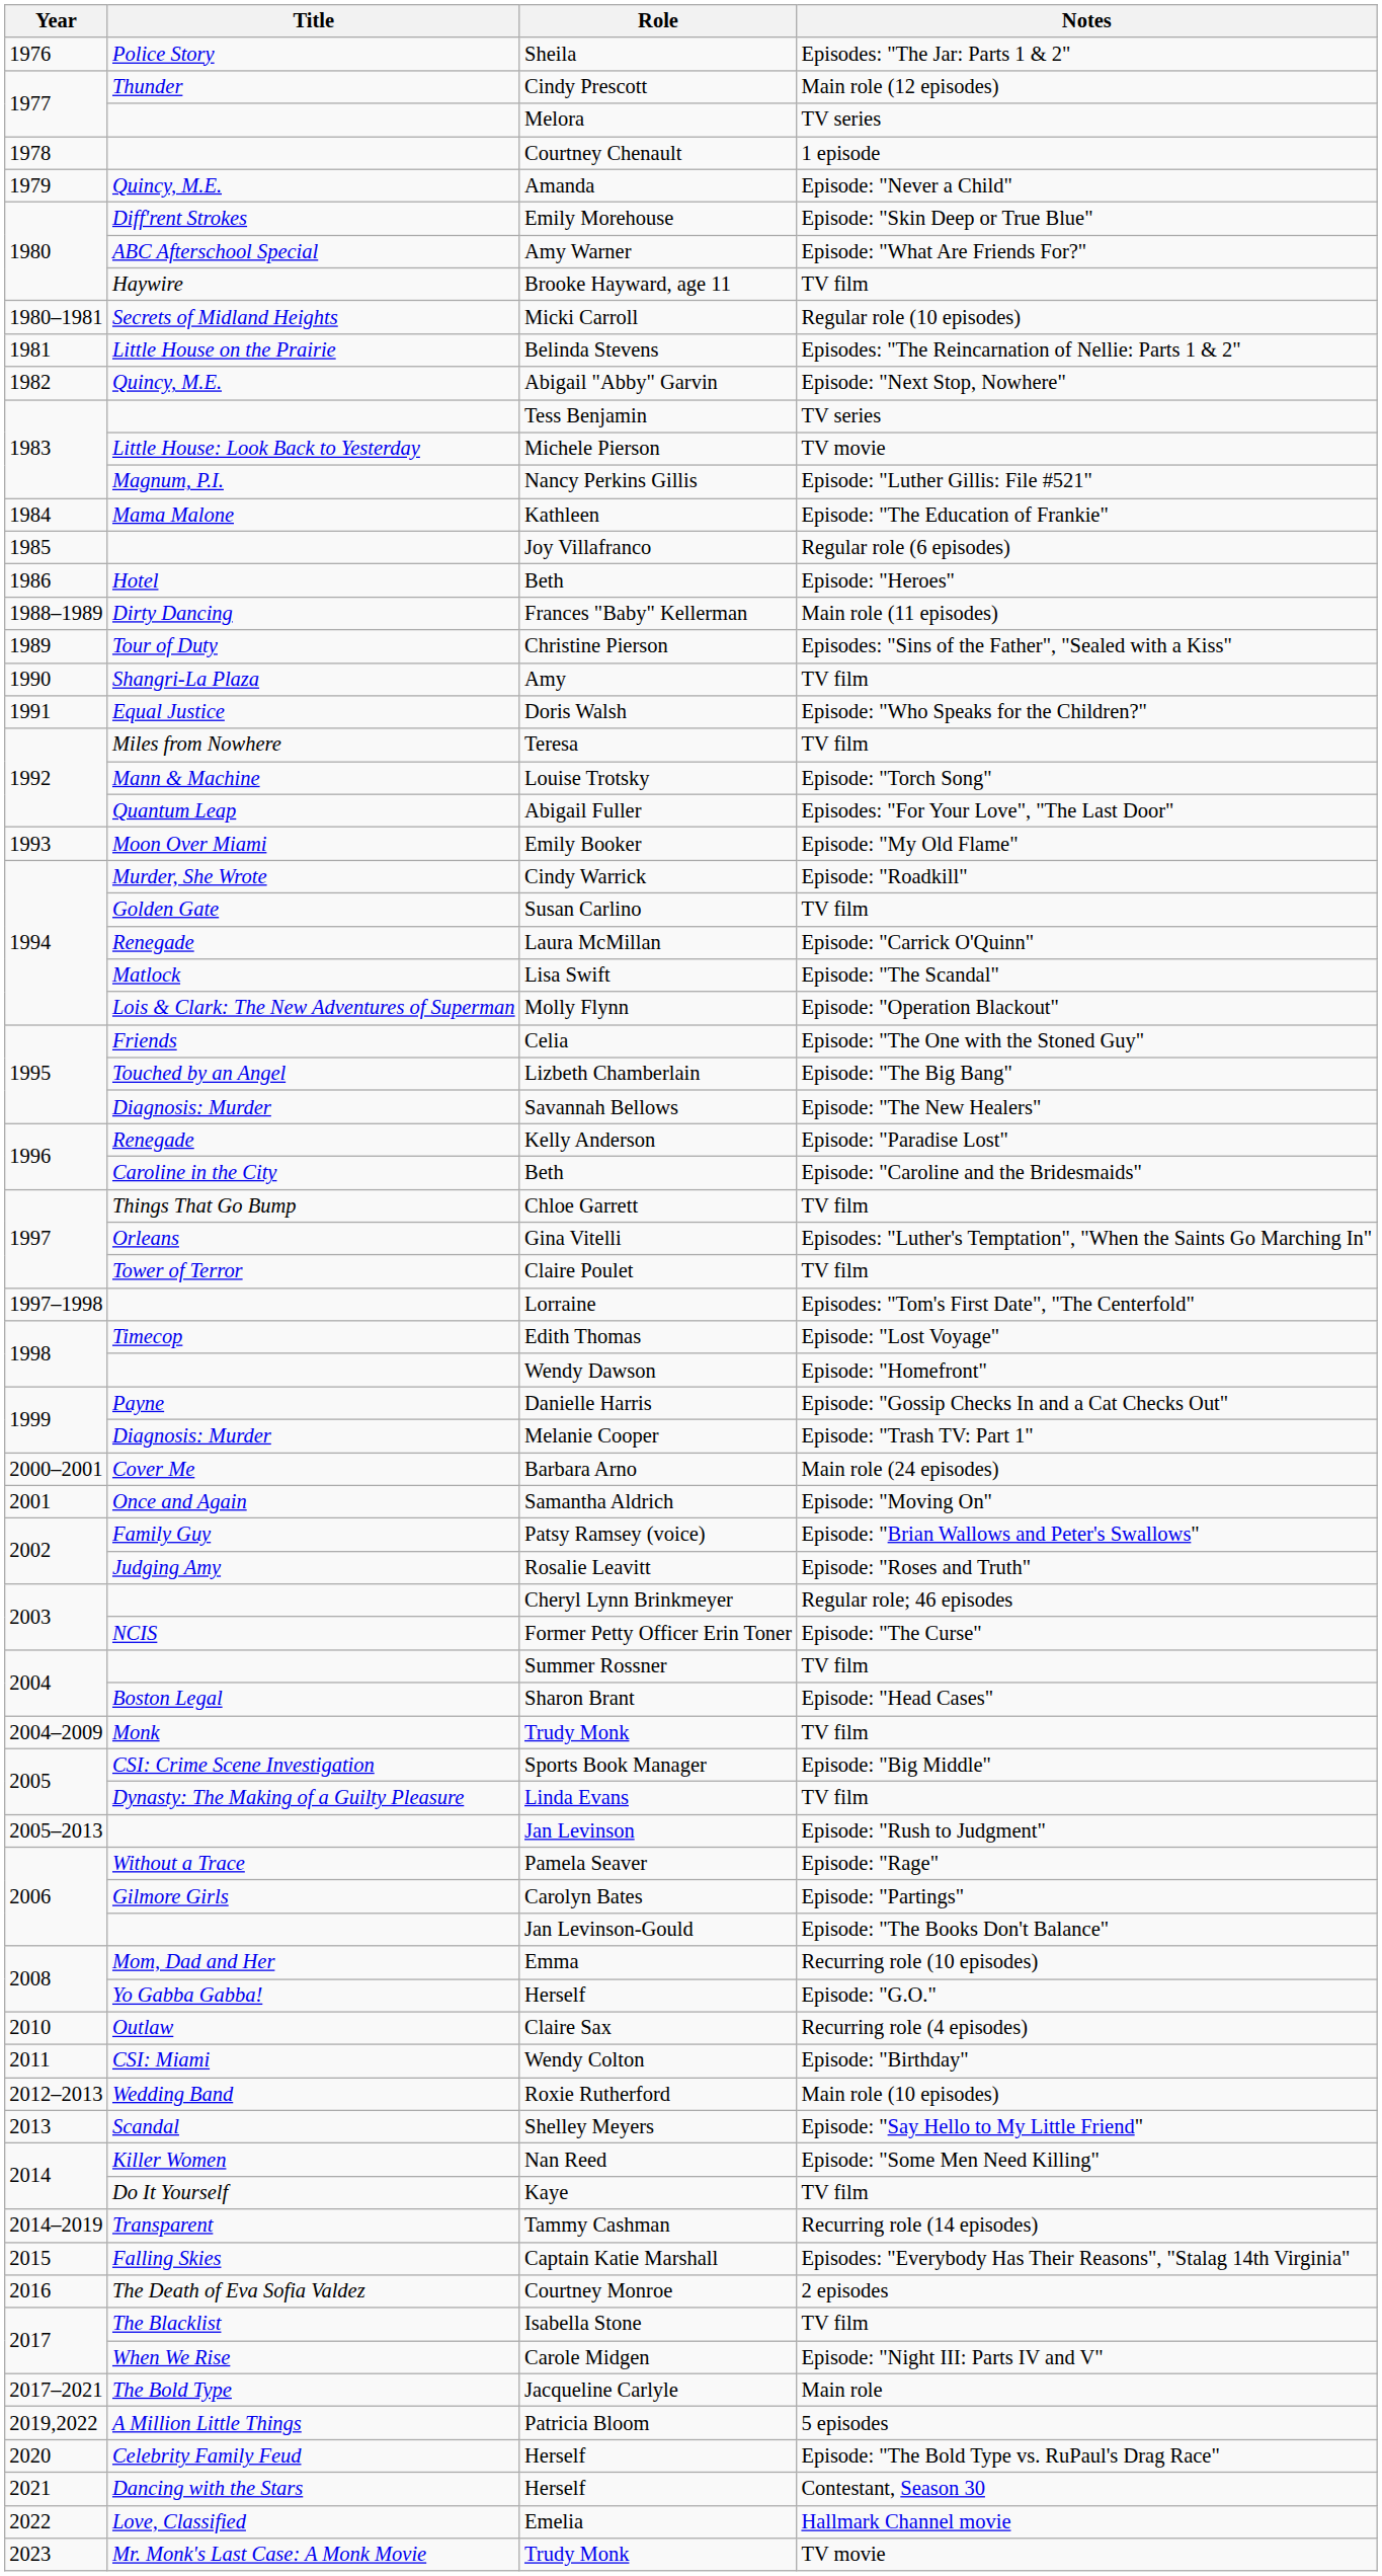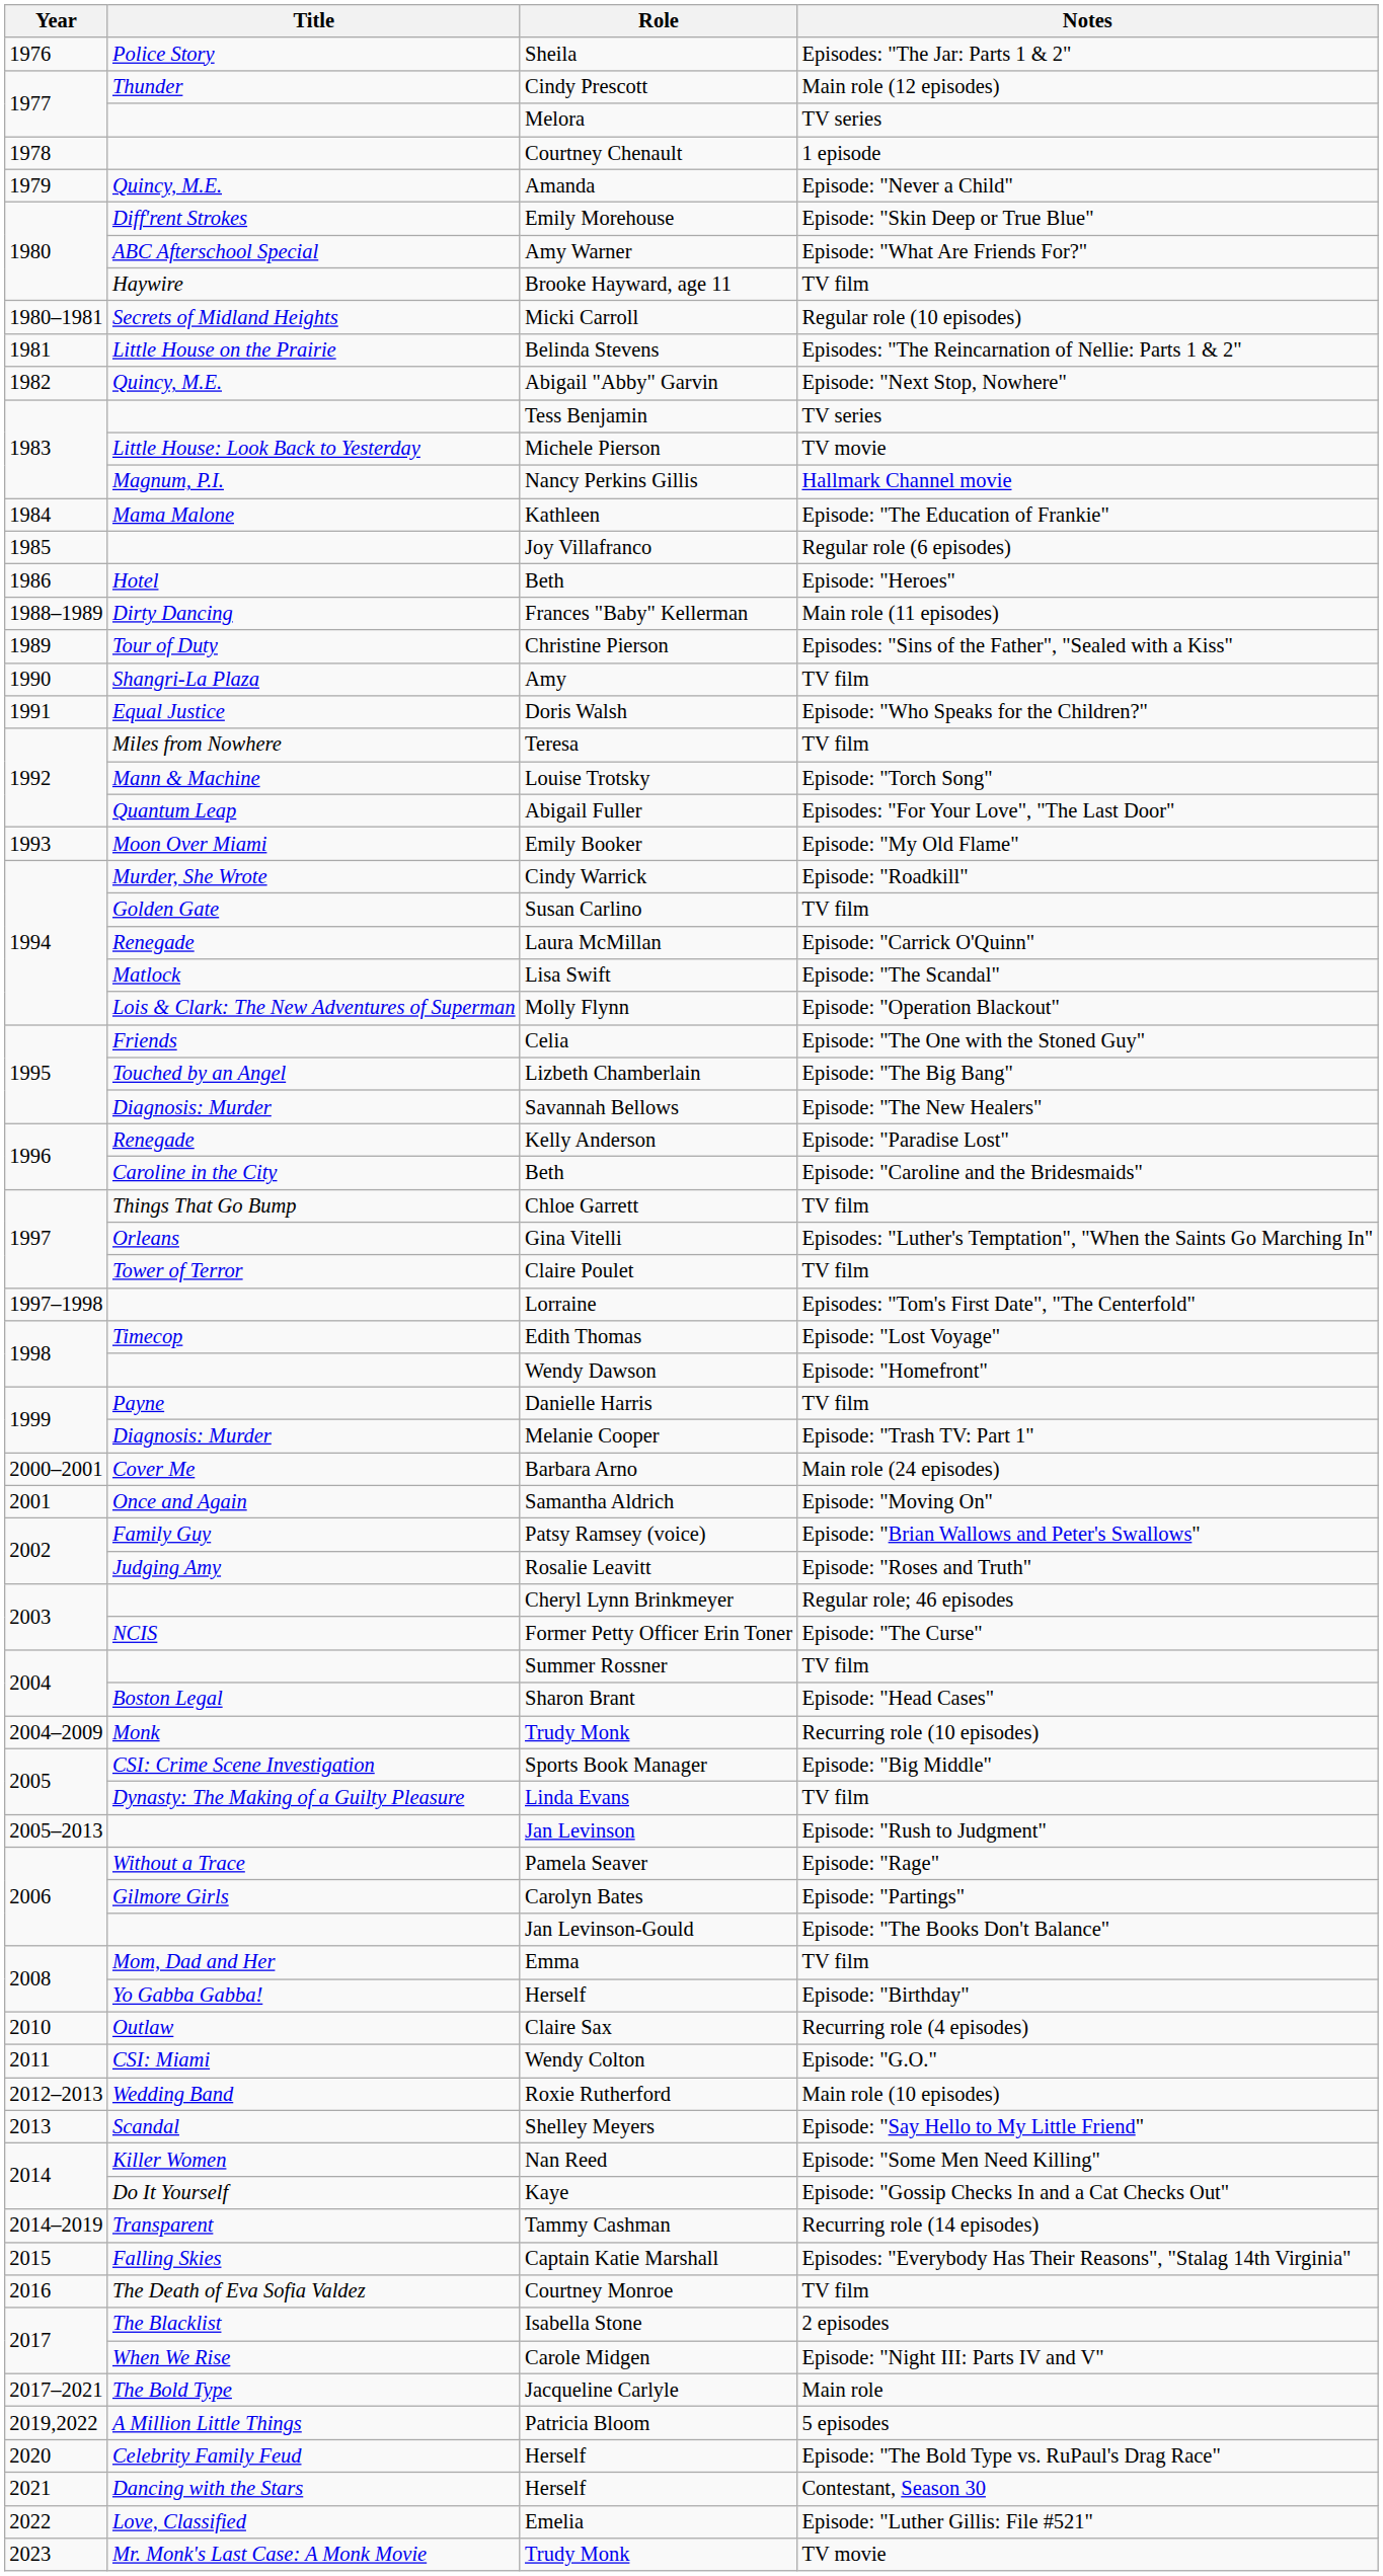Nancy Perkins Gillis | Notes: Episode: "Luther Gillis: File #521" -> Hallmark Channel movie
Danielle Harris | Notes: Episode: "Gossip Checks In and a Cat Checks Out" -> TV film
Monk / Trudy Monk | Notes: TV film -> Recurring role (10 episodes)
Emma | Notes: Recurring role (10 episodes) -> TV film
Yo Gabba Gabba! / Herself | Notes: Episode: "G.O." -> Episode: "Birthday"
Wendy Colton | Notes: Episode: "Birthday" -> Episode: "G.O."
Kaye | Notes: TV film -> Episode: "Gossip Checks In and a Cat Checks Out"
Courtney Monroe | Notes: 2 episodes -> TV film
Isabella Stone | Notes: TV film -> 2 episodes
Emelia | Notes: Hallmark Channel movie -> Episode: "Luther Gillis: File #521"
